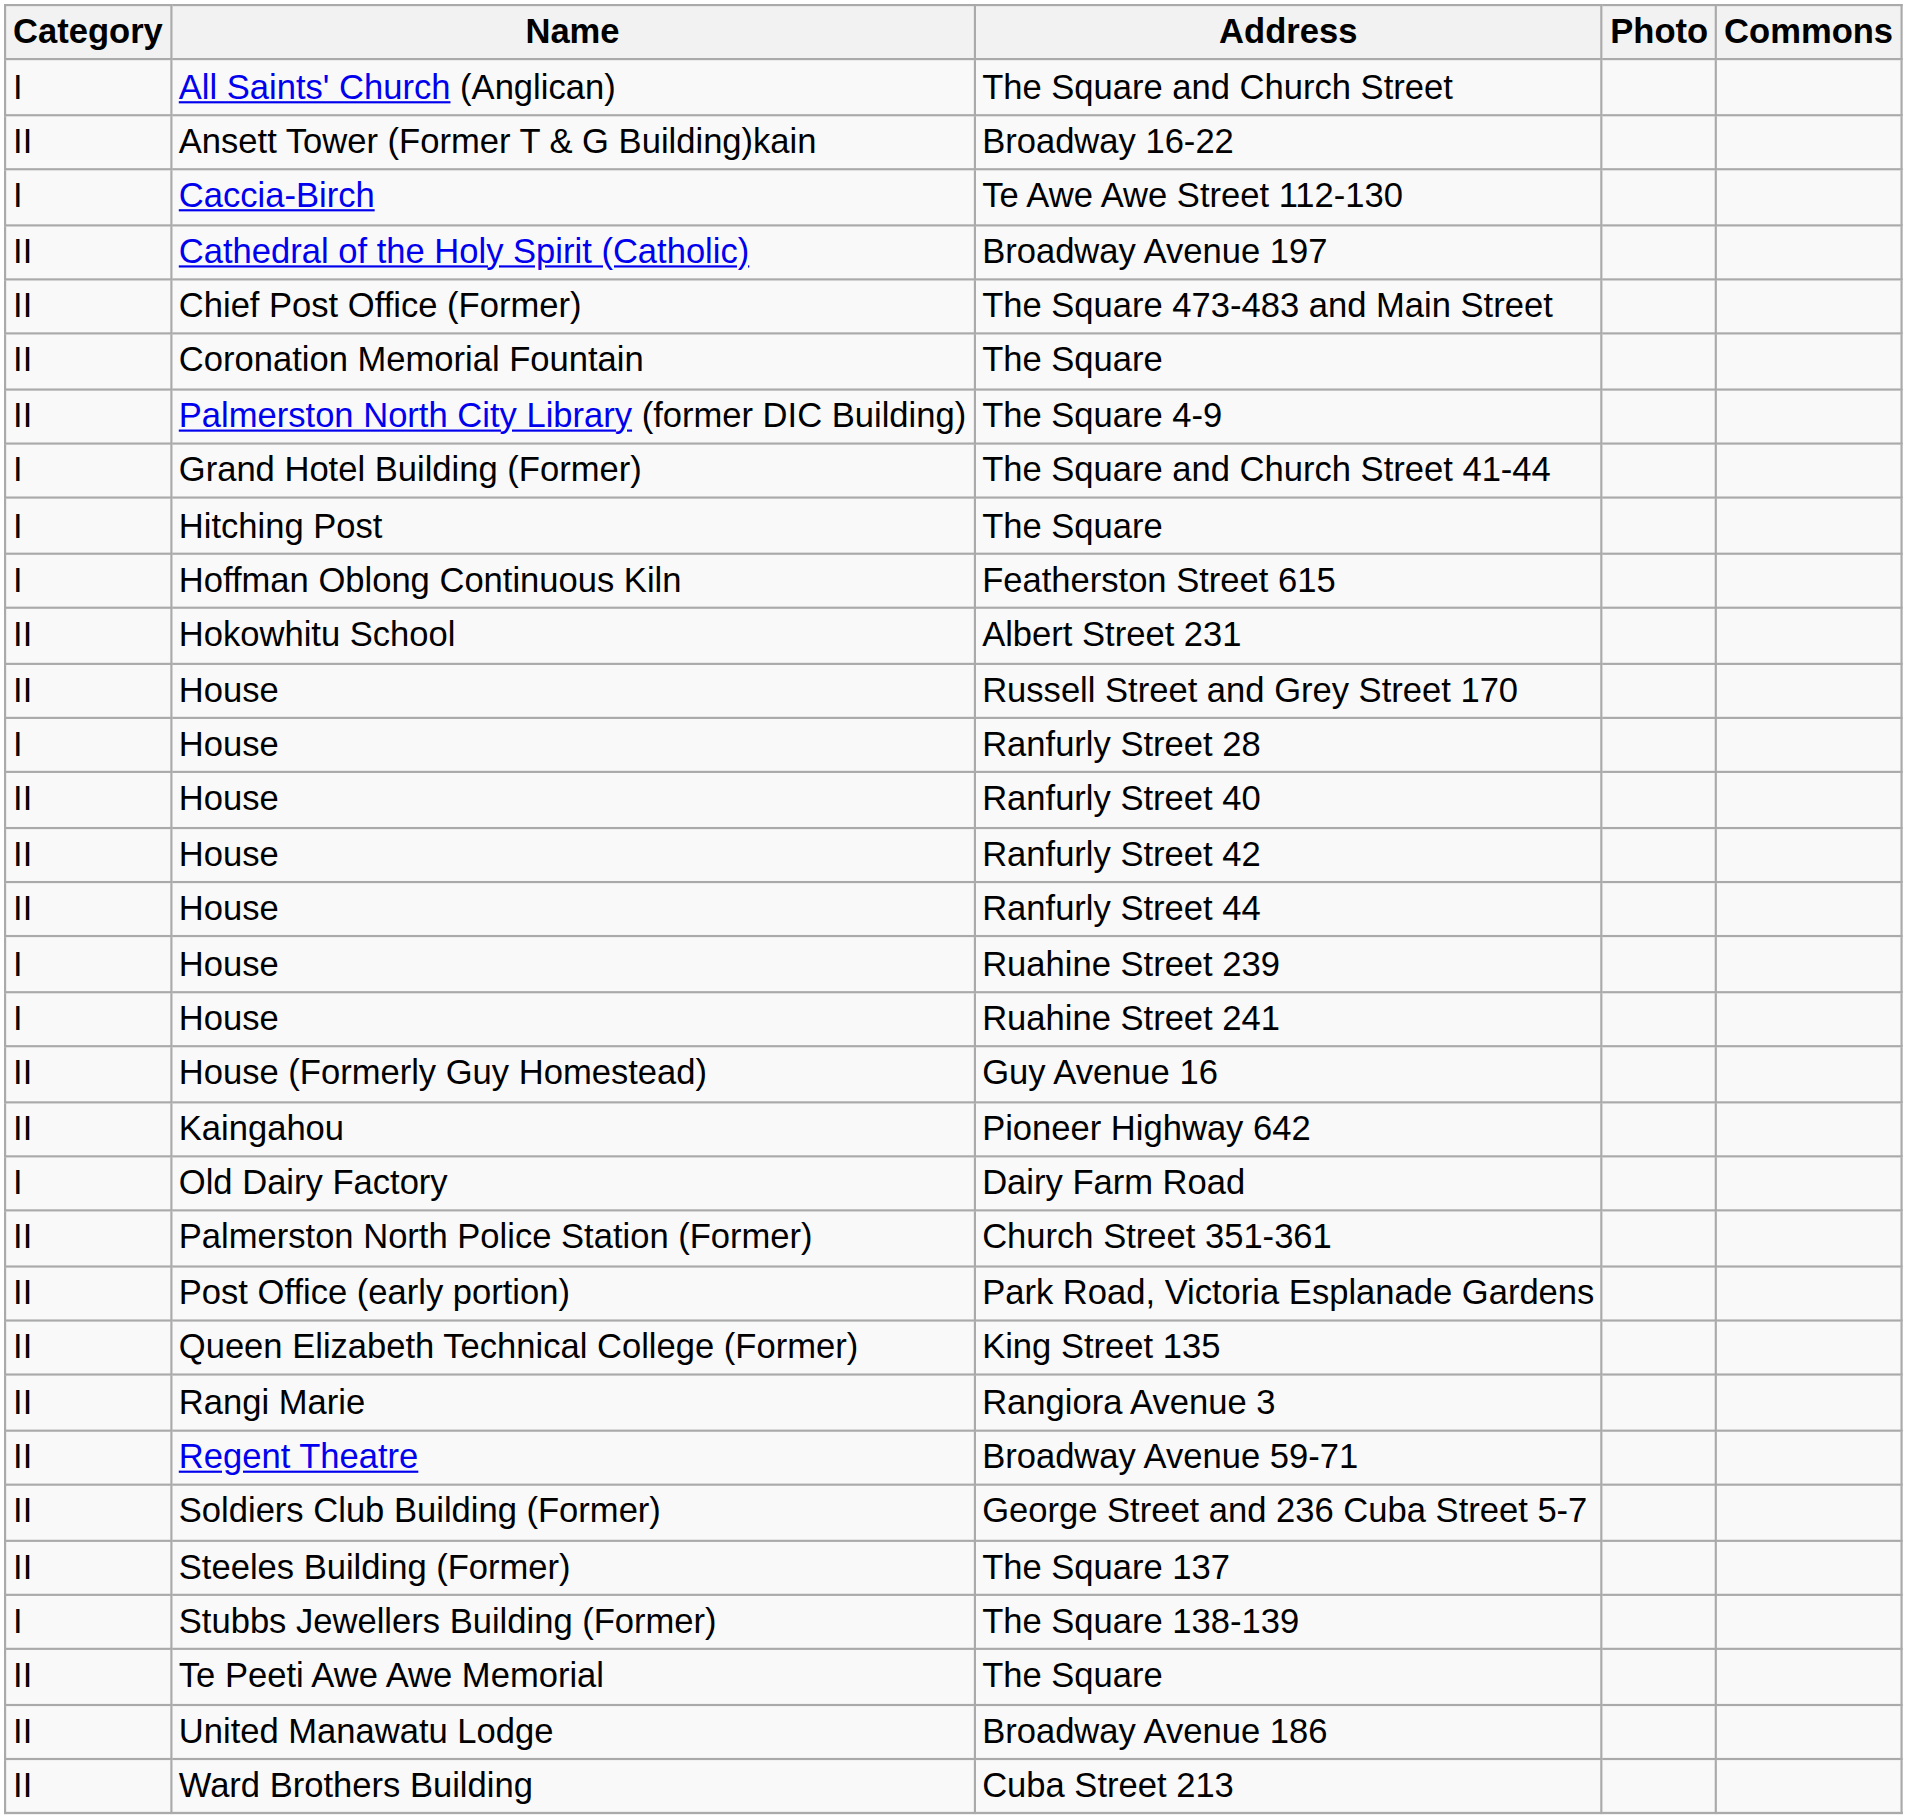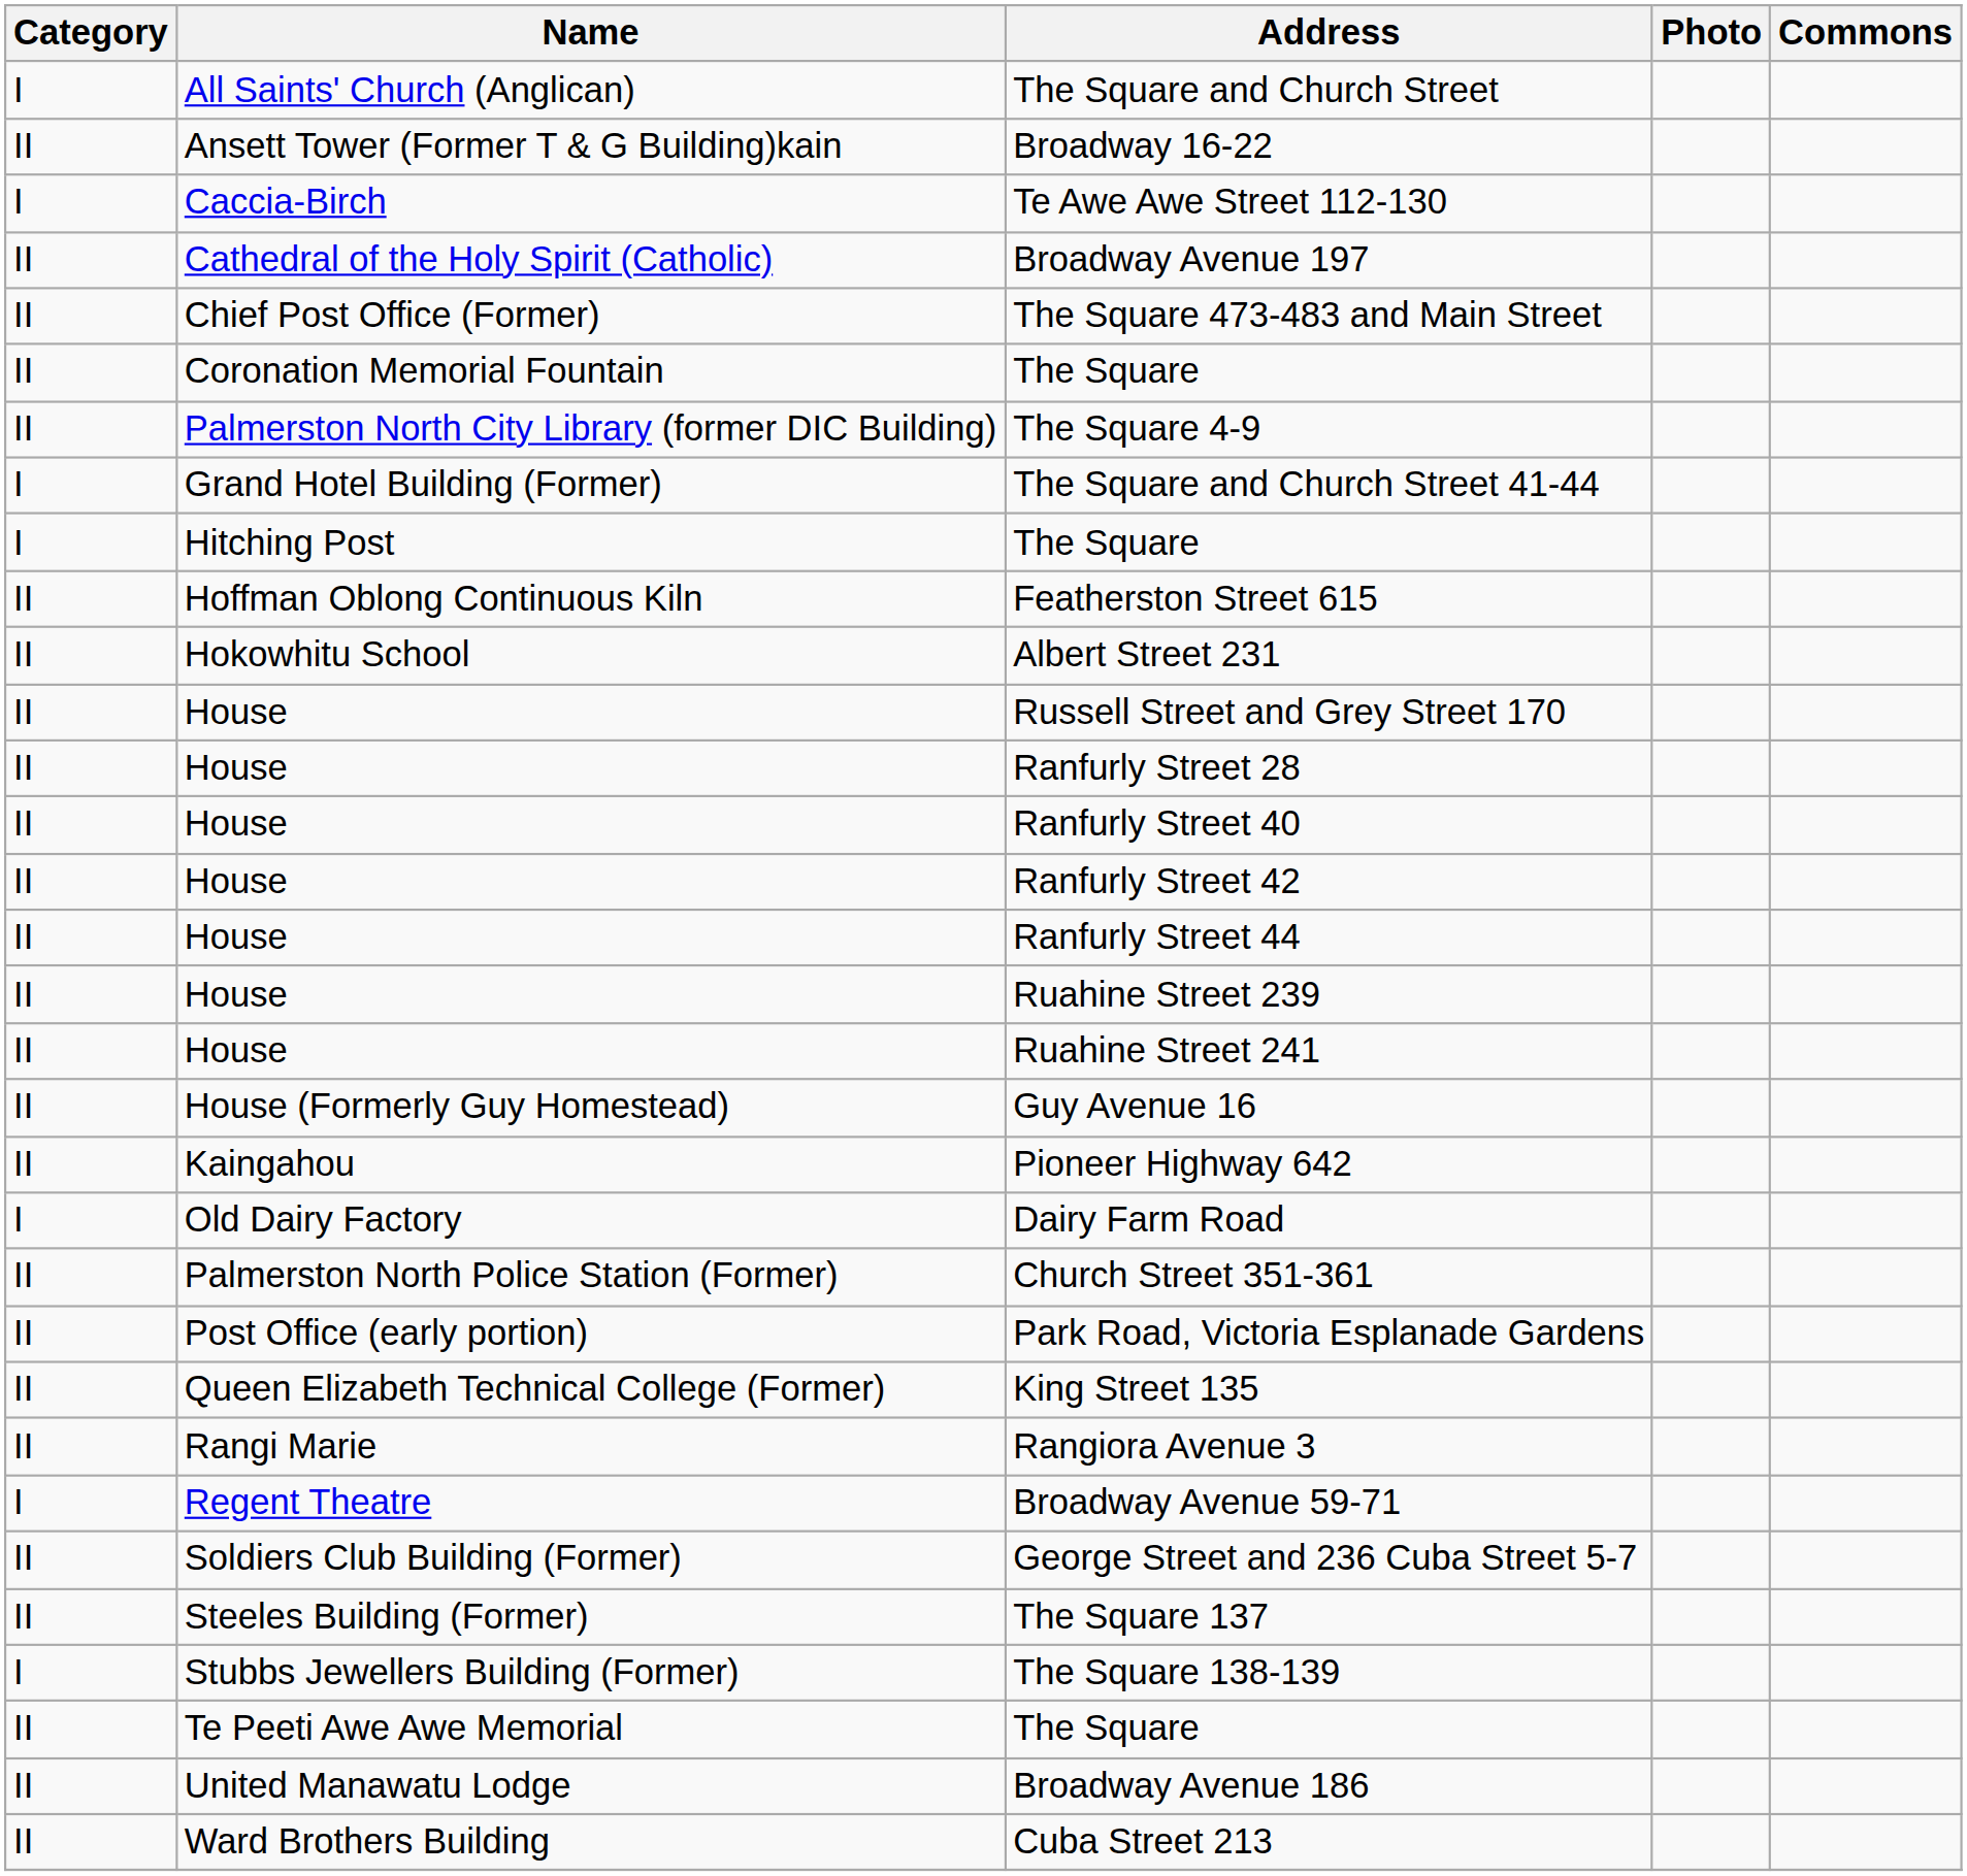Featherston Street 615 | Category: I -> II
Ranfurly Street 28 | Category: I -> II
Ruahine Street 239 | Category: I -> II
Ruahine Street 241 | Category: I -> II
Broadway Avenue 59-71 | Category: II -> I
